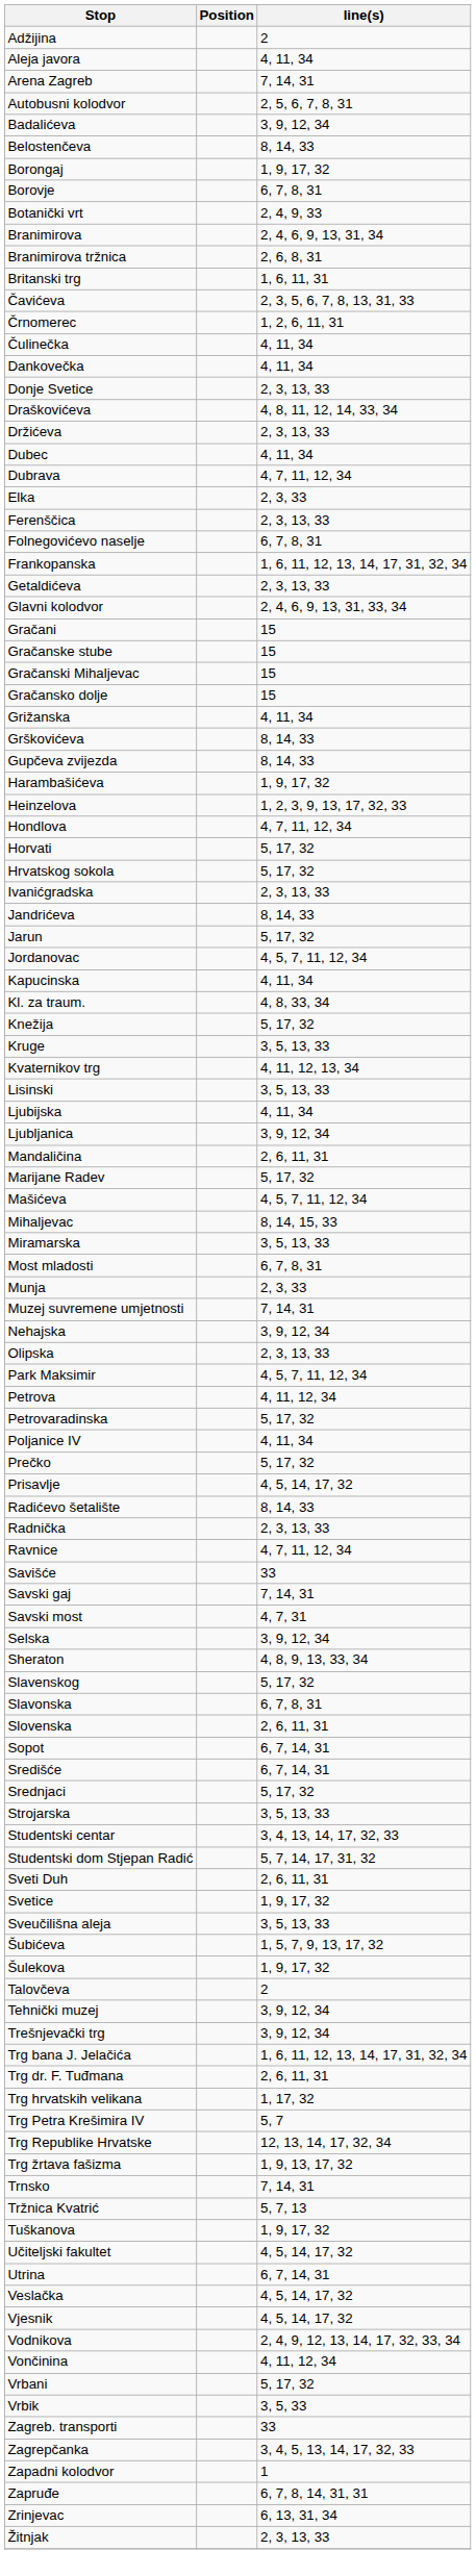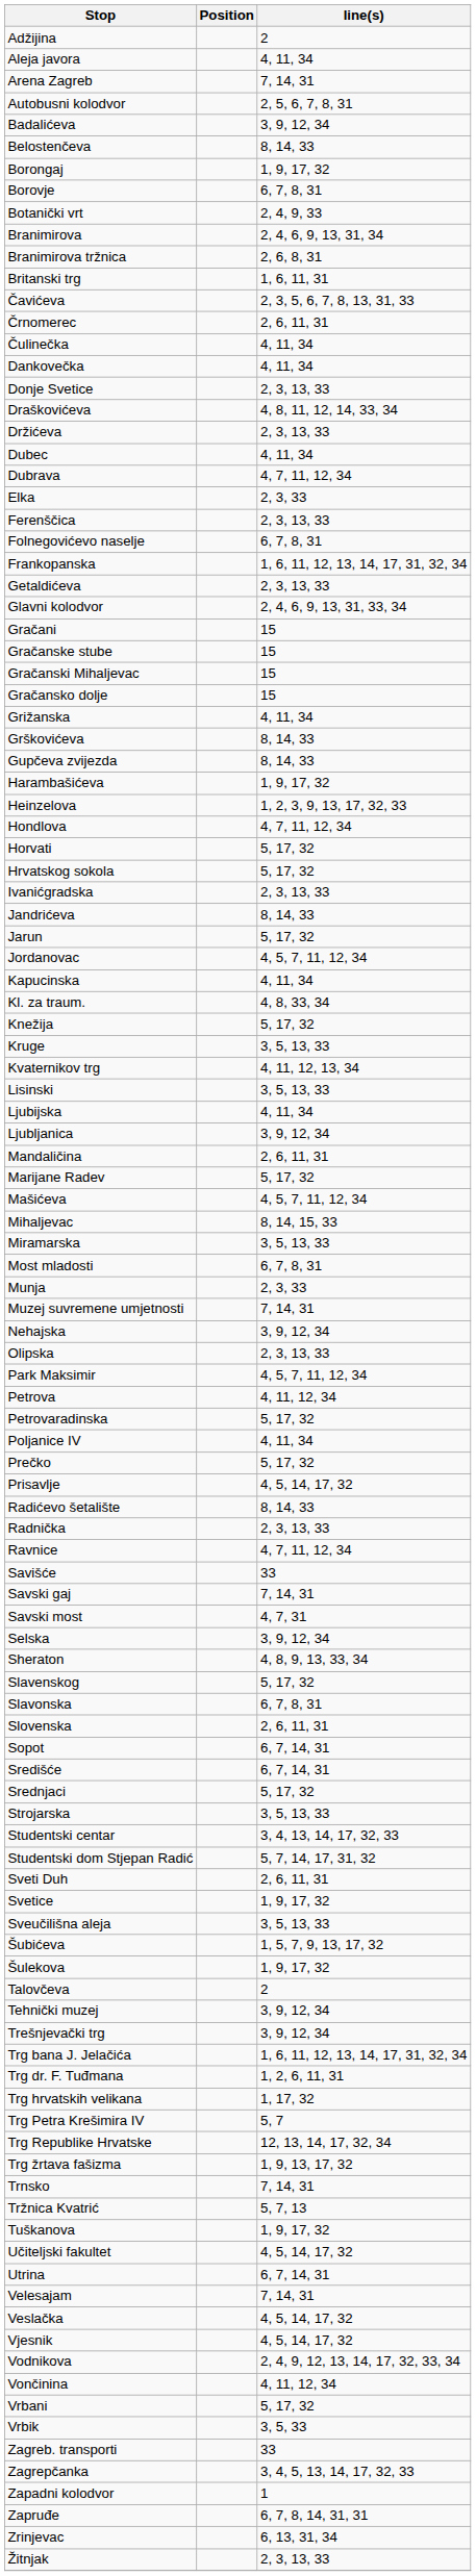Črnomerec | line(s): 1, 2, 6, 11, 31 -> 2, 6, 11, 31
Trg dr. F. Tuđmana | line(s): 2, 6, 11, 31 -> 1, 2, 6, 11, 31
+ row: Velesajam | 7, 14, 31
